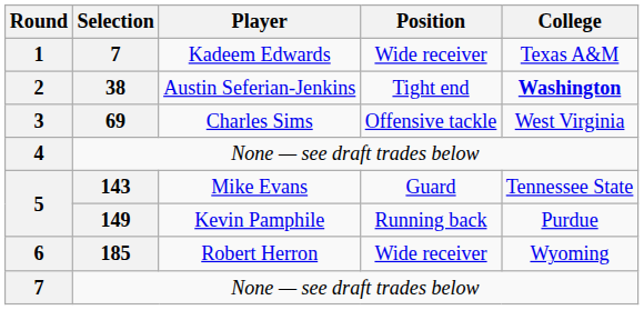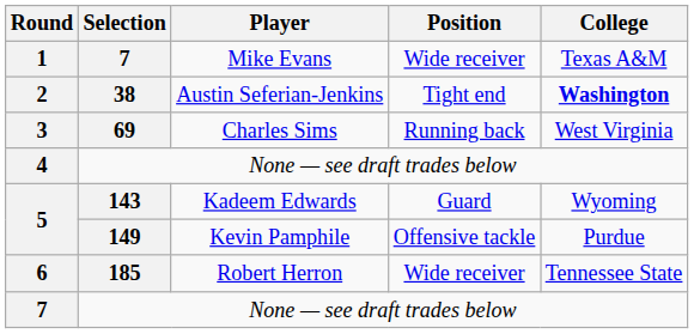1 | Player: Kadeem Edwards -> Mike Evans
3 | Position: Offensive tackle -> Running back
5 / 143 | Player: Mike Evans -> Kadeem Edwards
5 / 143 | College: Tennessee State -> Wyoming
5 / 149 | Position: Running back -> Offensive tackle
6 | College: Wyoming -> Tennessee State
